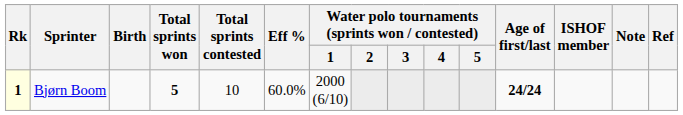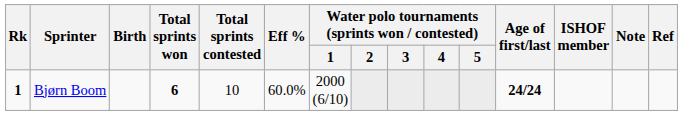Bjørn Boom | Rk: lightyellow background -> no background
Bjørn Boom | Total sprints won: 5 -> 6
